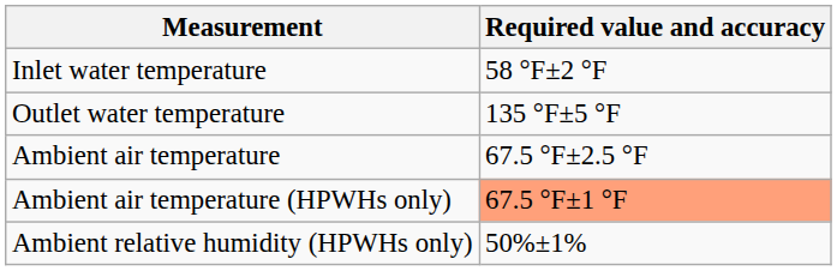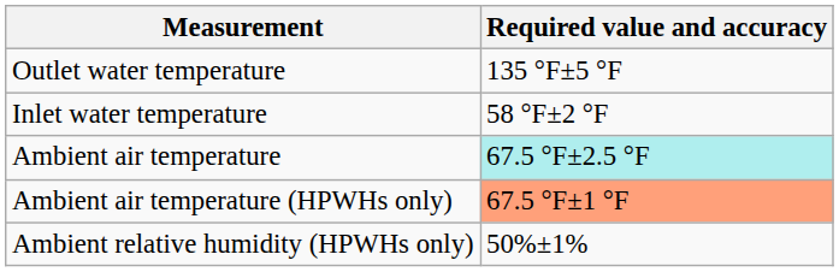rows swapped: Inlet water temperature <-> Outlet water temperature
Ambient air temperature | Required value and accuracy: no background -> paleturquoise background
